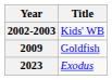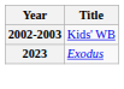- row: 2009 | Goldfish
